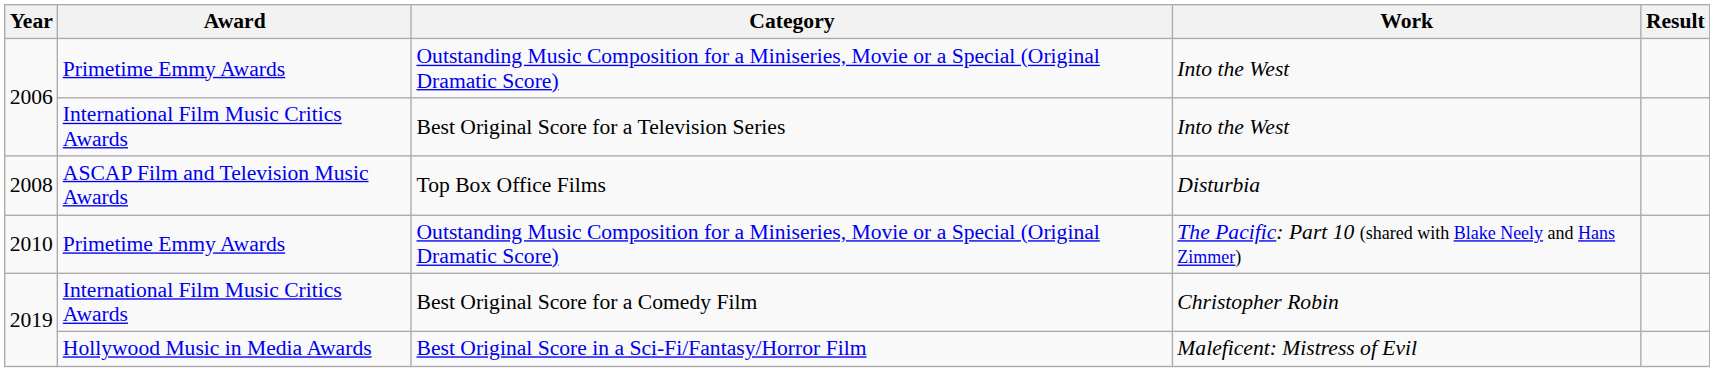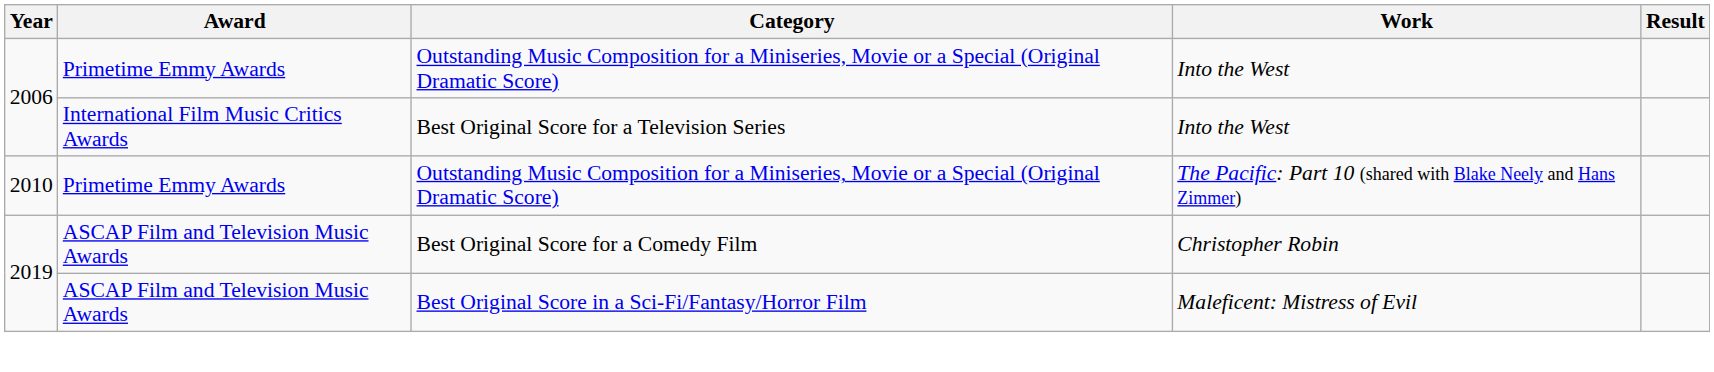- row: 2008 | ASCAP Film and Television Music Awards | Top Box Office Films | Disturbia
Best Original Score for a Comedy Film | Award: International Film Music Critics Awards -> ASCAP Film and Television Music Awards
Best Original Score in a Sci-Fi/Fantasy/Horror Film | Award: Hollywood Music in Media Awards -> ASCAP Film and Television Music Awards
